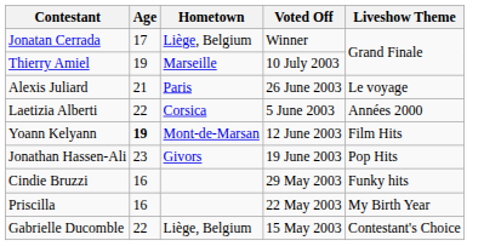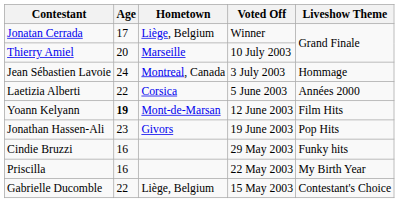Thierry Amiel | Age: 19 -> 20
+ row: Jean Sébastien Lavoie | 24 | Montreal, Canada | 3 July 2003 | Hommage
- row: Alexis Juliard | 21 | Paris | 26 June 2003 | Le voyage
